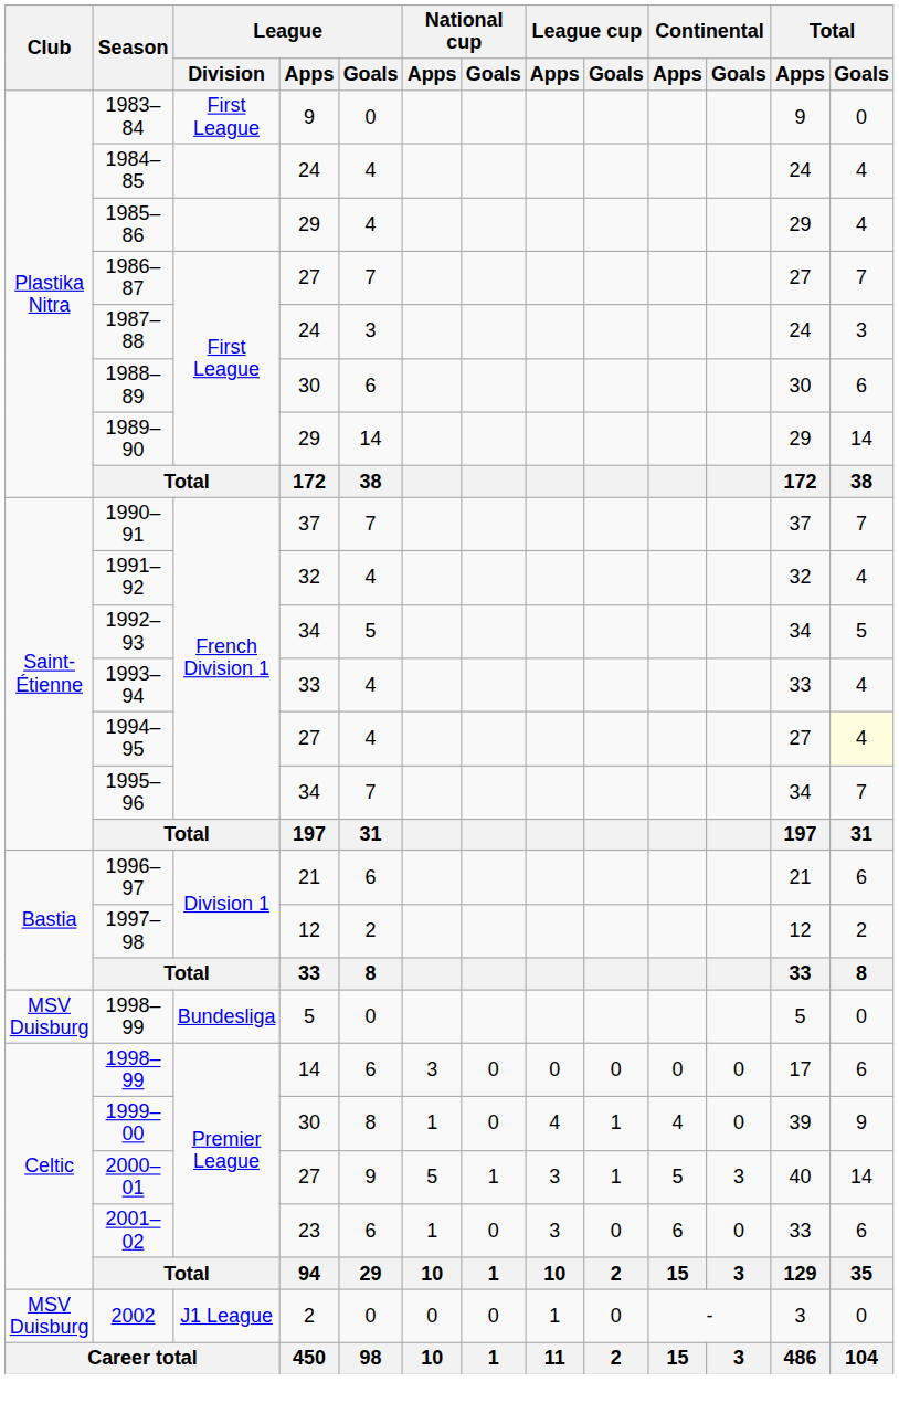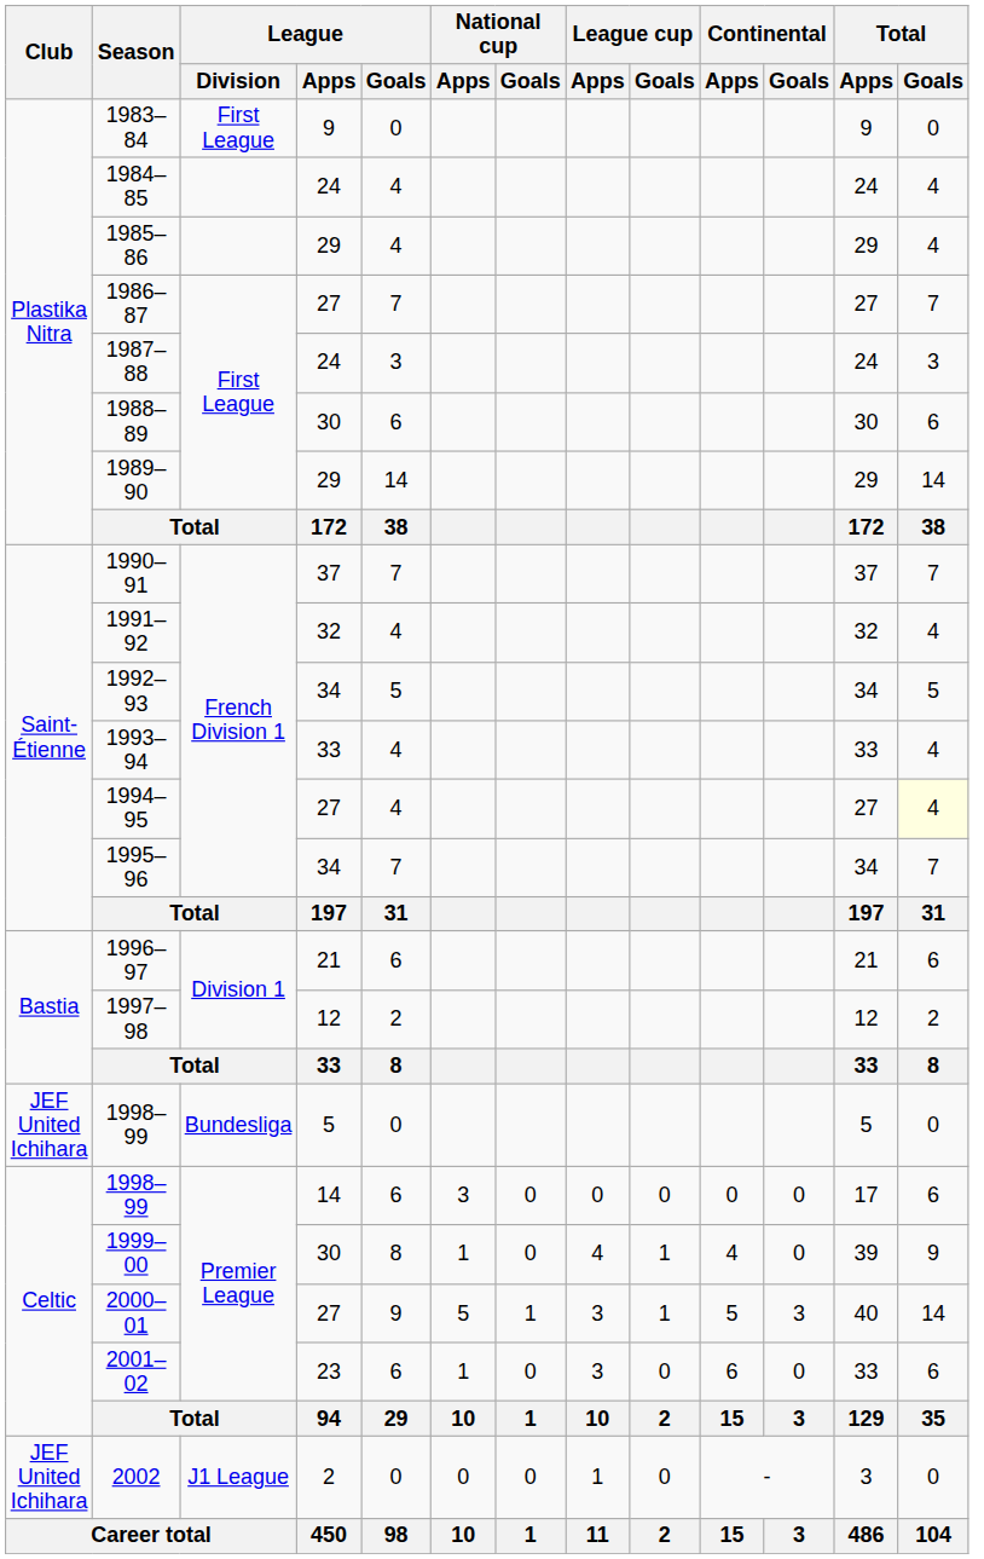1998–99 / 5 | Club: MSV Duisburg -> JEF United Ichihara
2002 | Club: MSV Duisburg -> JEF United Ichihara
